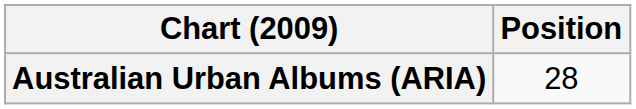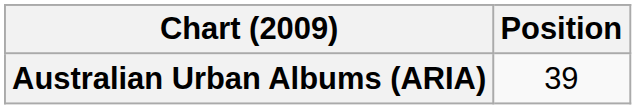Australian Urban Albums (ARIA) | Position: 28 -> 39
